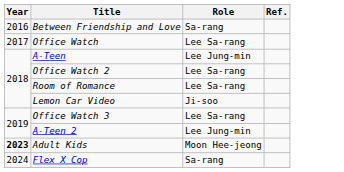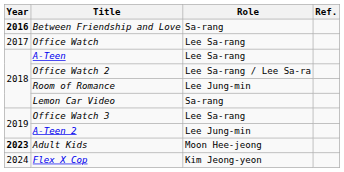Between Friendship and Love | Year: normal -> bold
A-Teen | Role: Lee Jung-min -> Lee Sa-rang
Office Watch 2 | Role: Lee Sa-rang -> Lee Sa-rang / Lee Sa-ra
Room of Romance | Role: Lee Sa-rang -> Lee Jung-min
Lemon Car Video | Role: Ji-soo -> Sa-rang
Flex X Cop | Role: Sa-rang -> Kim Jeong-yeon
